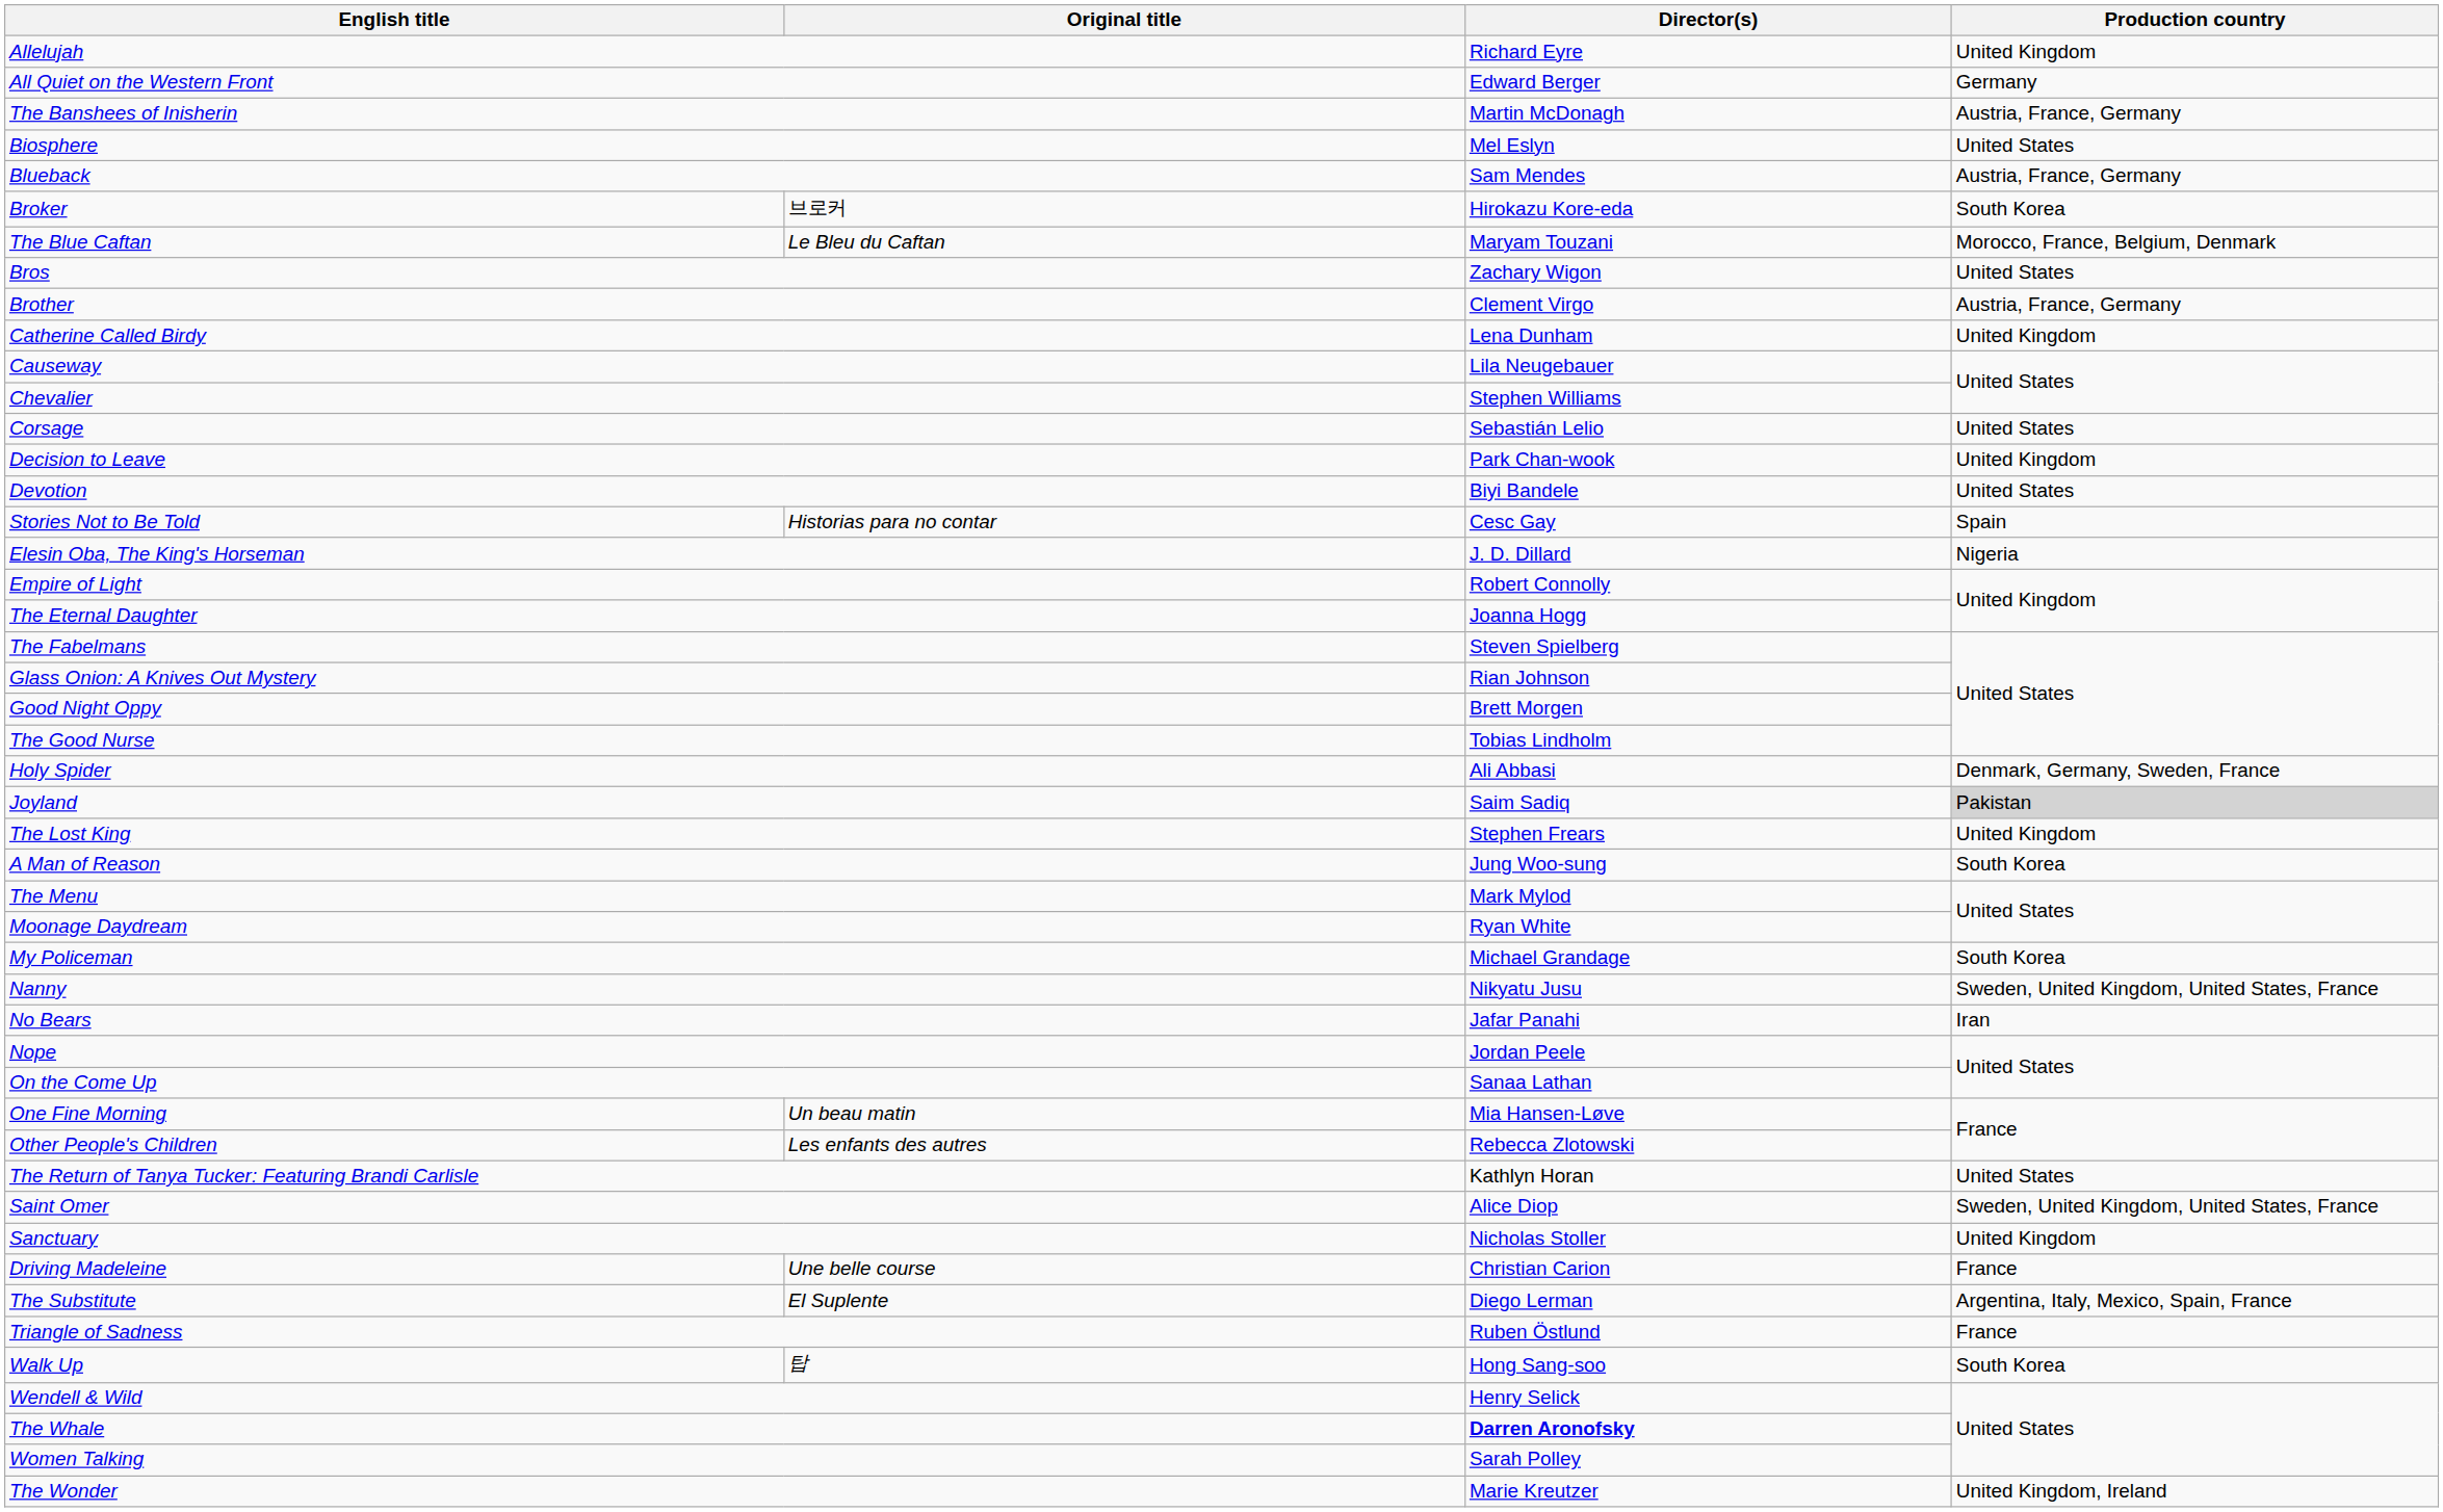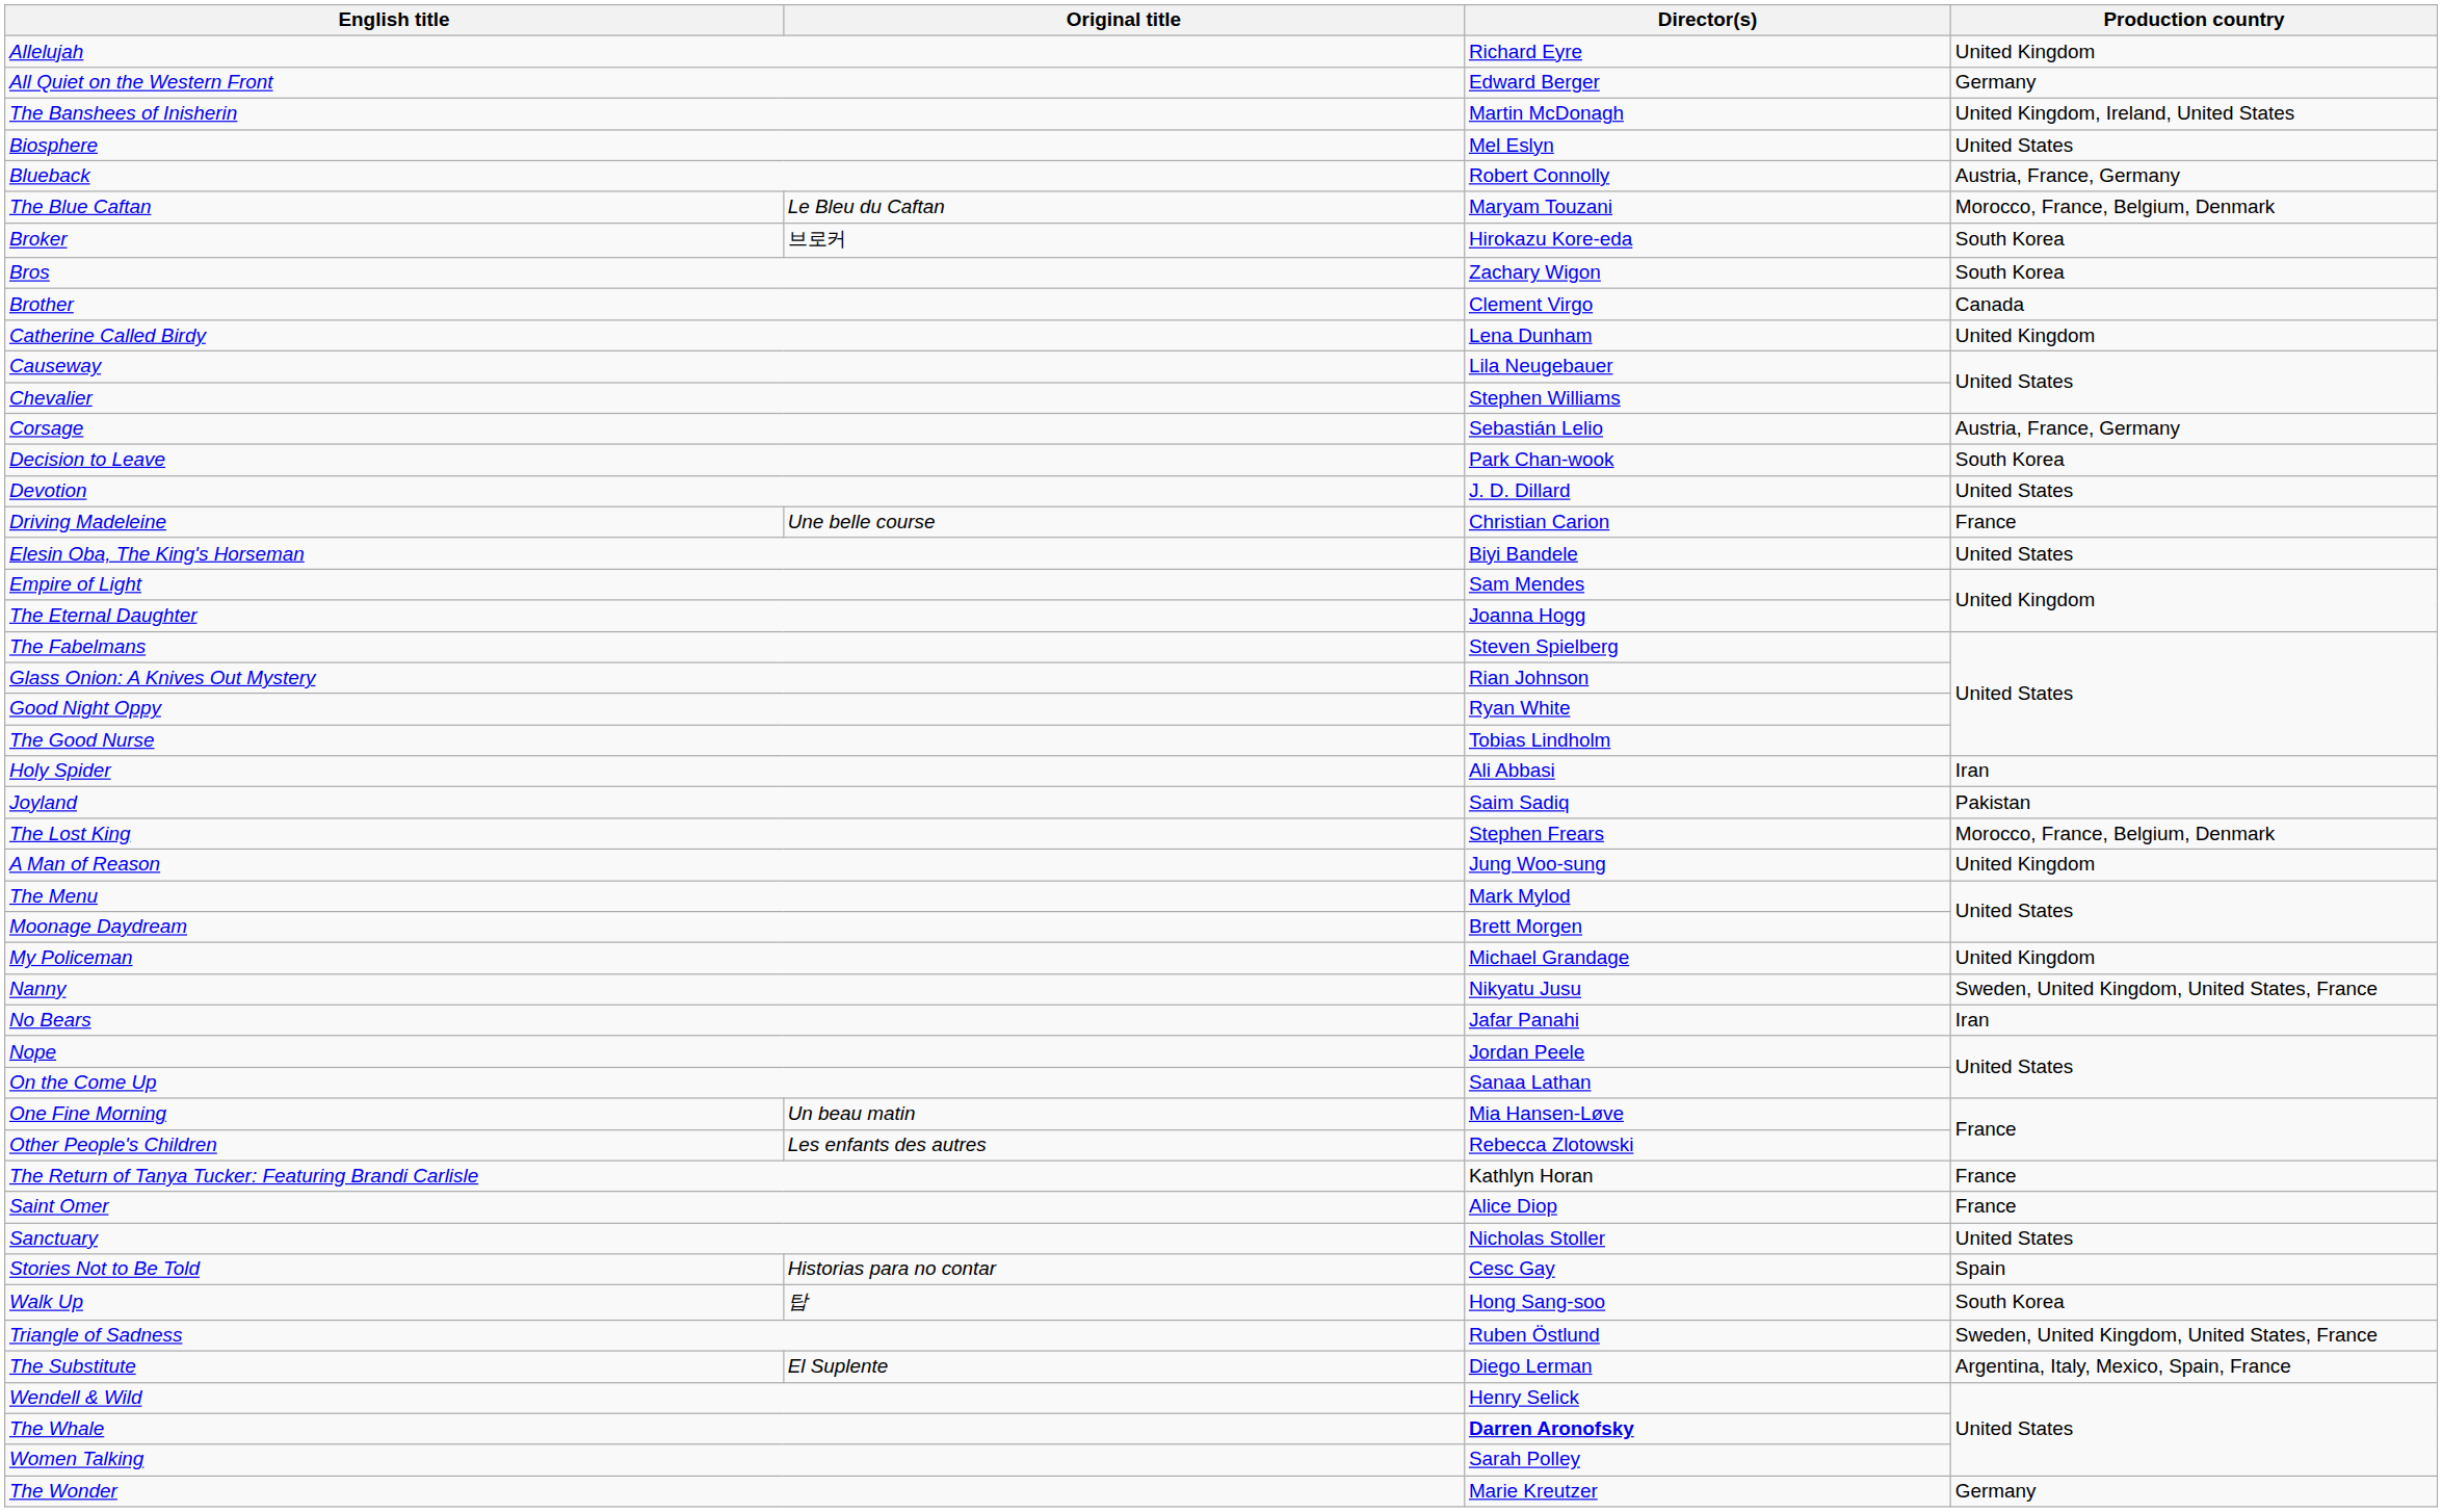The Banshees of Inisherin | Production country: Austria, France, Germany -> United Kingdom, Ireland, United States
Blueback | Director(s): Sam Mendes -> Robert Connolly
rows swapped: The Blue Caftan <-> Broker
Bros | Production country: United States -> South Korea
Brother | Production country: Austria, France, Germany -> Canada
Corsage | Production country: United States -> Austria, France, Germany
Decision to Leave | Production country: United Kingdom -> South Korea
Devotion | Director(s): Biyi Bandele -> J. D. Dillard
rows swapped: Driving Madeleine <-> Stories Not to Be Told
Elesin Oba, The King's Horseman | Director(s): J. D. Dillard -> Biyi Bandele
Elesin Oba, The King's Horseman | Production country: Nigeria -> United States
Empire of Light | Director(s): Robert Connolly -> Sam Mendes
Good Night Oppy | Director(s): Brett Morgen -> Ryan White
Holy Spider | Production country: Denmark, Germany, Sweden, France -> Iran
Joyland | Production country: lightgrey background -> no background
The Lost King | Production country: United Kingdom -> Morocco, France, Belgium, Denmark
A Man of Reason | Production country: South Korea -> United Kingdom
Moonage Daydream | Director(s): Ryan White -> Brett Morgen
My Policeman | Production country: South Korea -> United Kingdom
The Return of Tanya Tucker: Featuring Brandi Carlisle | Production country: United States -> France
Saint Omer | Production country: Sweden, United Kingdom, United States, France -> France
Sanctuary | Production country: United Kingdom -> United States
rows swapped: The Substitute <-> Walk Up
Triangle of Sadness | Production country: France -> Sweden, United Kingdom, United States, France
The Wonder | Production country: United Kingdom, Ireland -> Germany
